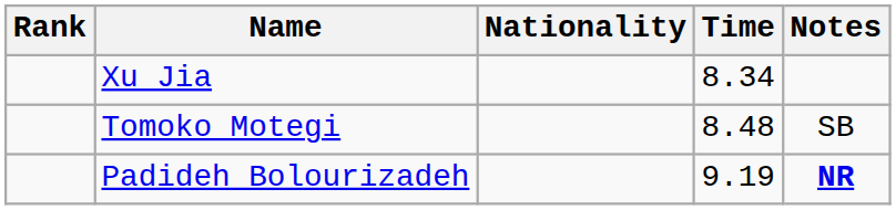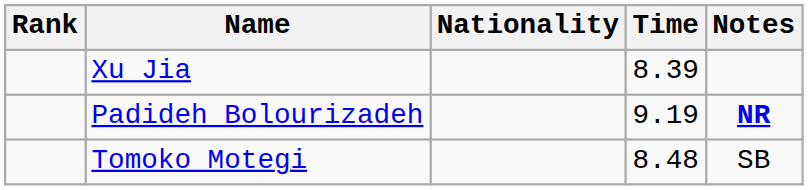Xu Jia | Time: 8.34 -> 8.39
rows swapped: Tomoko Motegi <-> Padideh Bolourizadeh
